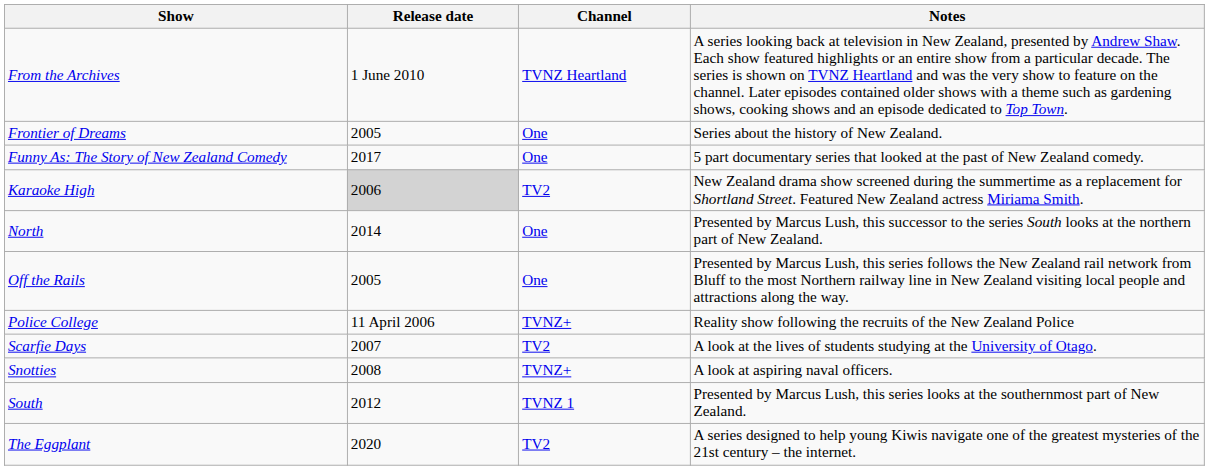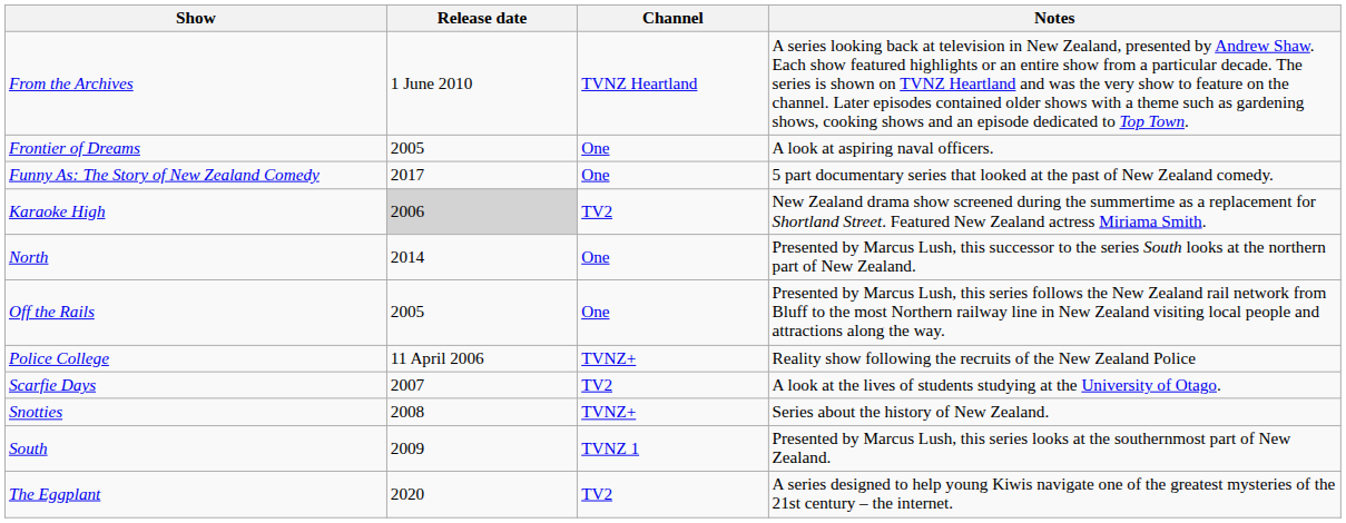Frontier of Dreams | Notes: Series about the history of New Zealand. -> A look at aspiring naval officers.
Snotties | Notes: A look at aspiring naval officers. -> Series about the history of New Zealand.
South | Release date: 2012 -> 2009
